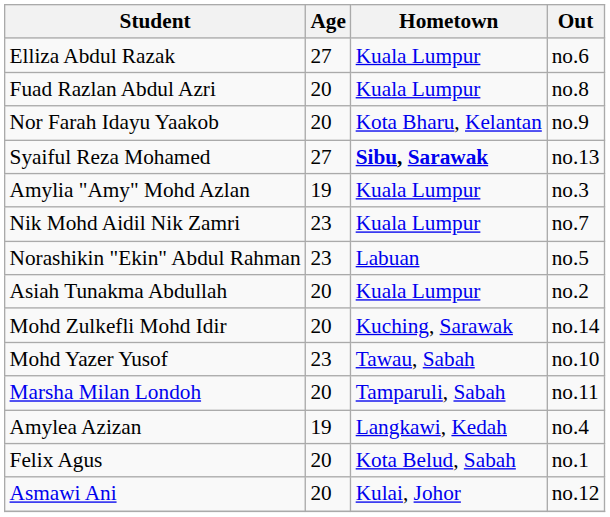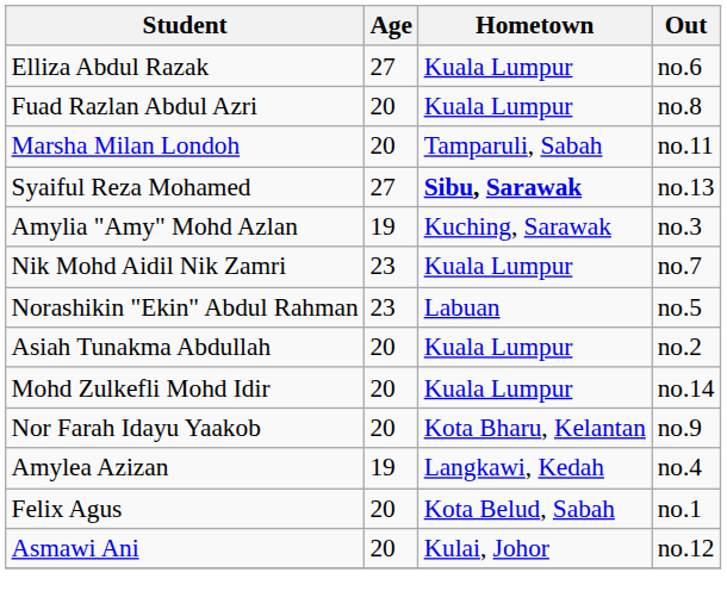rows swapped: Nor Farah Idayu Yaakob <-> Marsha Milan Londoh
Amylia "Amy" Mohd Azlan | Hometown: Kuala Lumpur -> Kuching, Sarawak
Mohd Zulkefli Mohd Idir | Hometown: Kuching, Sarawak -> Kuala Lumpur
- row: Mohd Yazer Yusof | 23 | Tawau, Sabah | no.10
